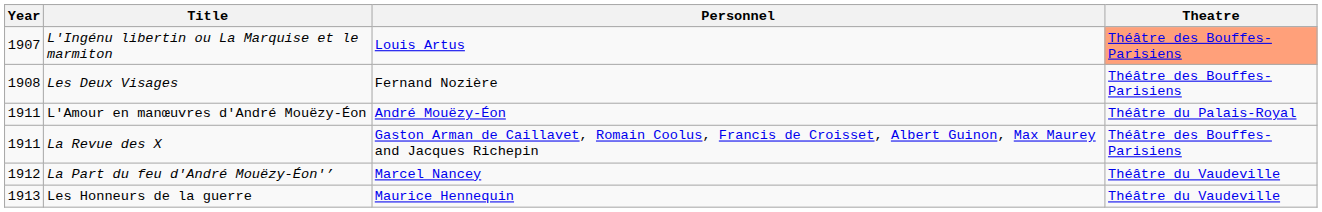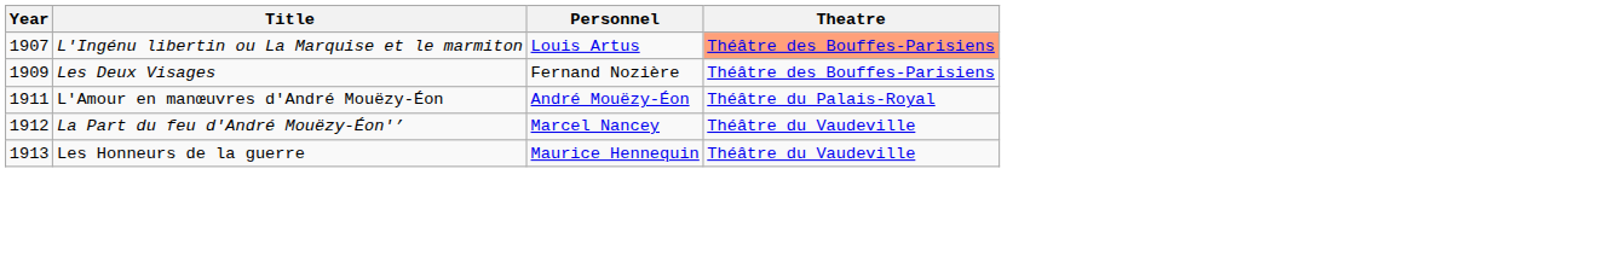Les Deux Visages | Year: 1908 -> 1909
- row: 1911 | La Revue des X | Gaston Arman de Caillavet, Romain Coolus, Francis de Croisset, Albert Guinon, Max Maurey and Jacques Richepin | Théâtre des Bouffes-Parisiens
